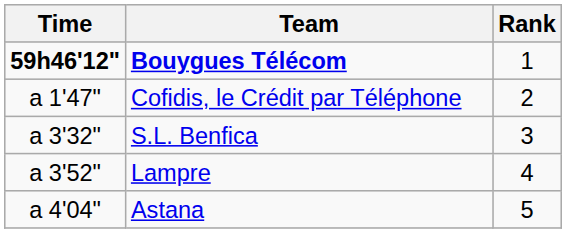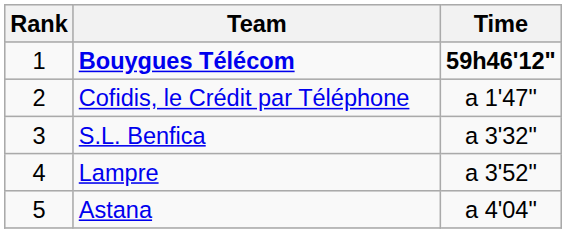columns swapped: Rank <-> Time
